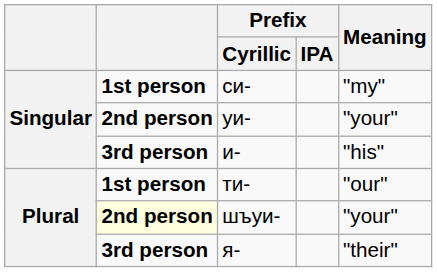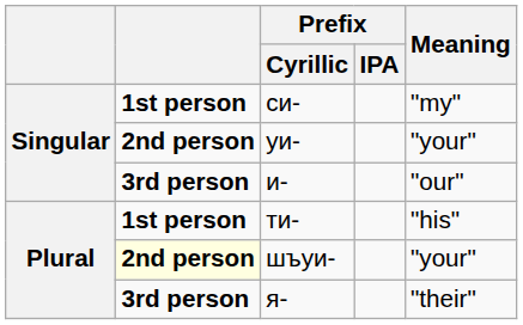и- | Meaning: "his" -> "our"
ти- | Meaning: "our" -> "his"
